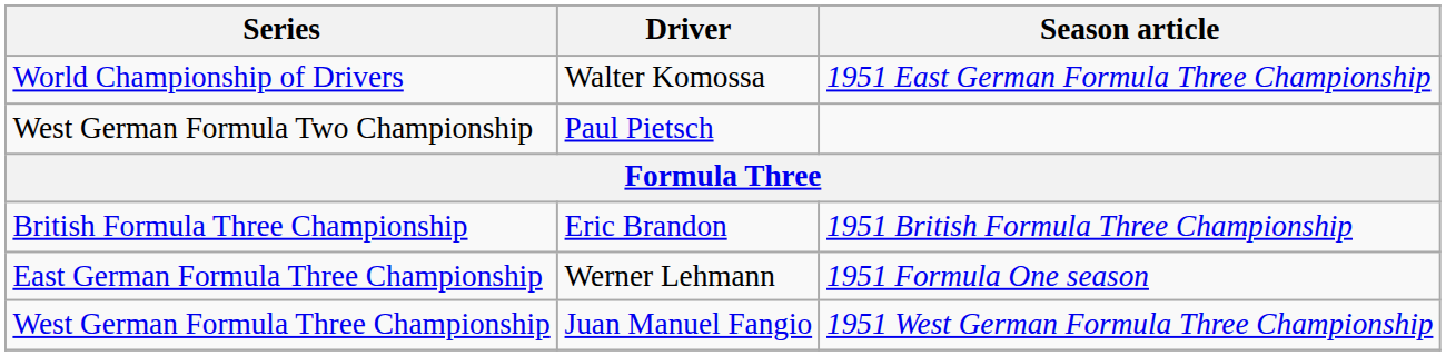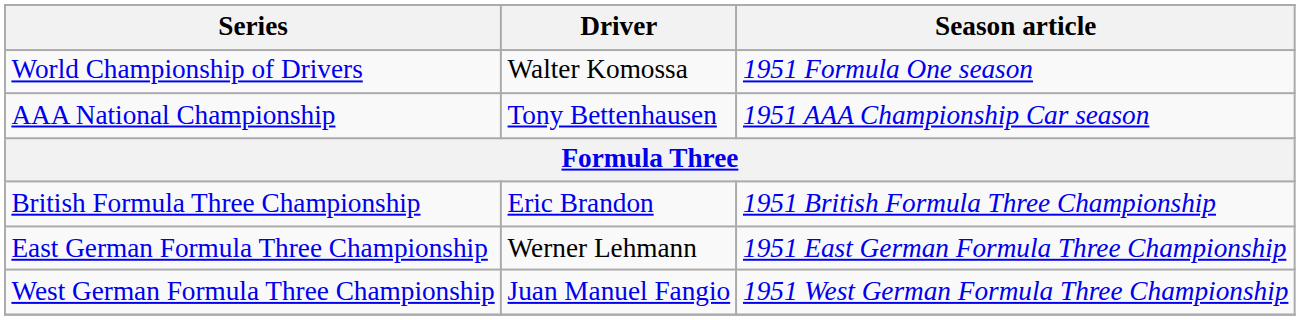World Championship of Drivers | Season article: 1951 East German Formula Three Championship -> 1951 Formula One season
+ row: AAA National Championship | Tony Bettenhausen | 1951 AAA Championship Car season
- row: West German Formula Two Championship | Paul Pietsch
East German Formula Three Championship | Season article: 1951 Formula One season -> 1951 East German Formula Three Championship
